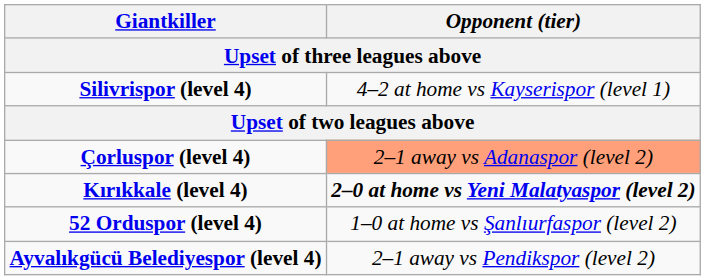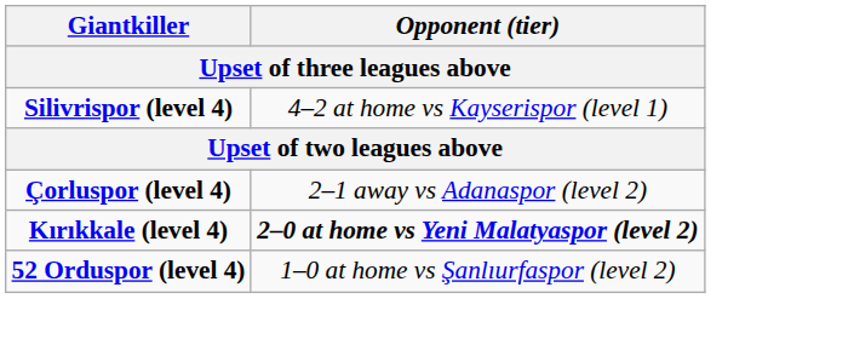Çorluspor (level 4) | Opponent (tier): lightsalmon background -> no background
- row: Ayvalıkgücü Belediyespor (level 4) | 2–1 away vs Pendikspor (level 2)
